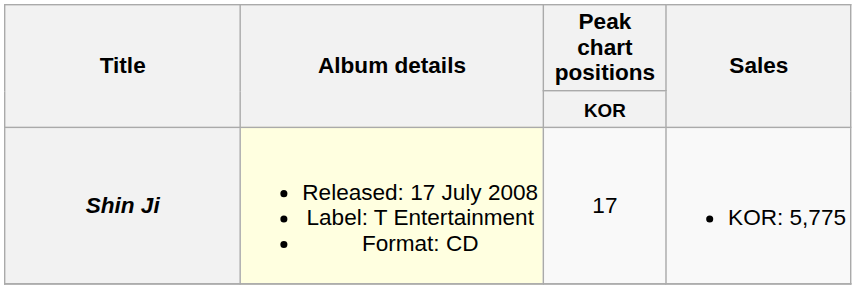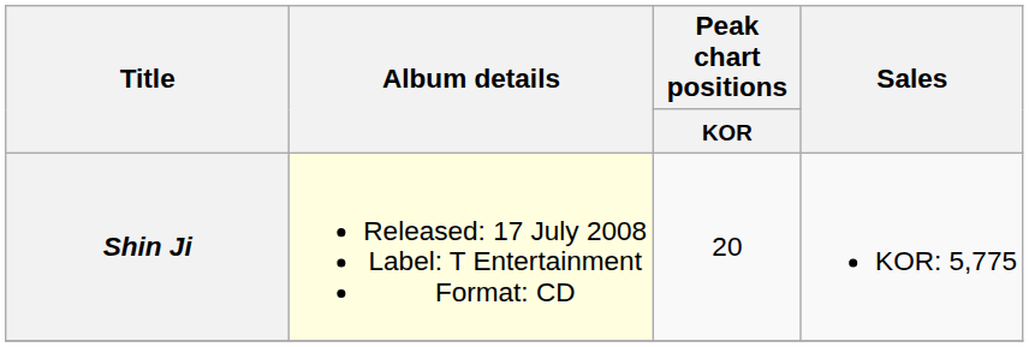Shin Ji | Peak chart positions / KOR: 17 -> 20
